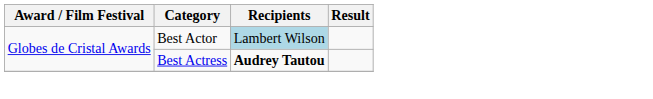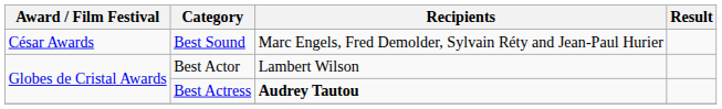+ row: César Awards | Best Sound | Marc Engels, Fred Demolder, Sylvain Réty and Jean-Paul Hurier
Best Actor | Recipients: lightblue background -> no background
